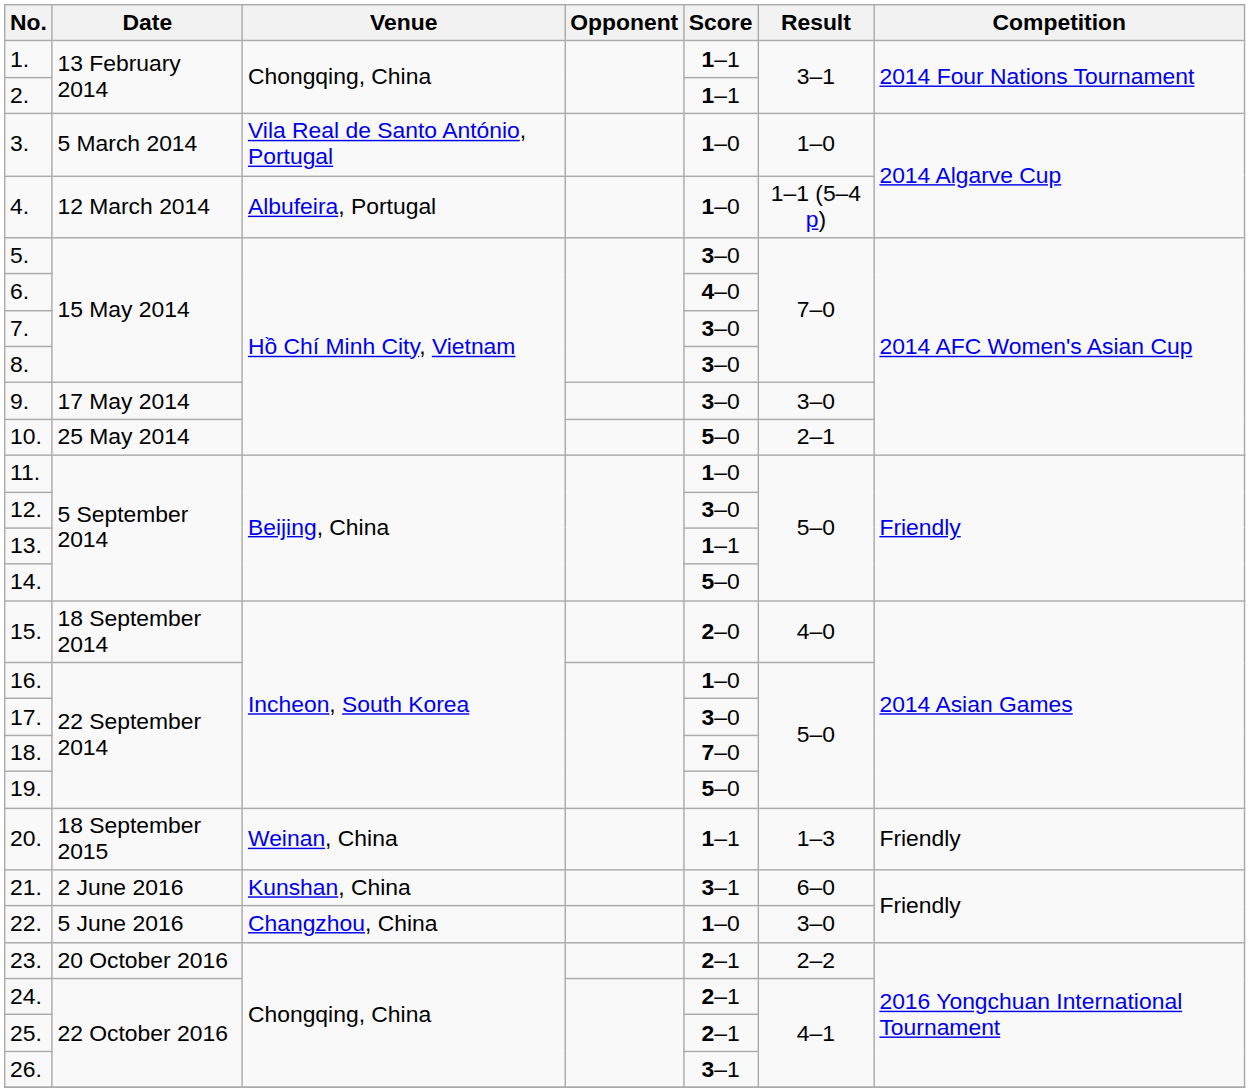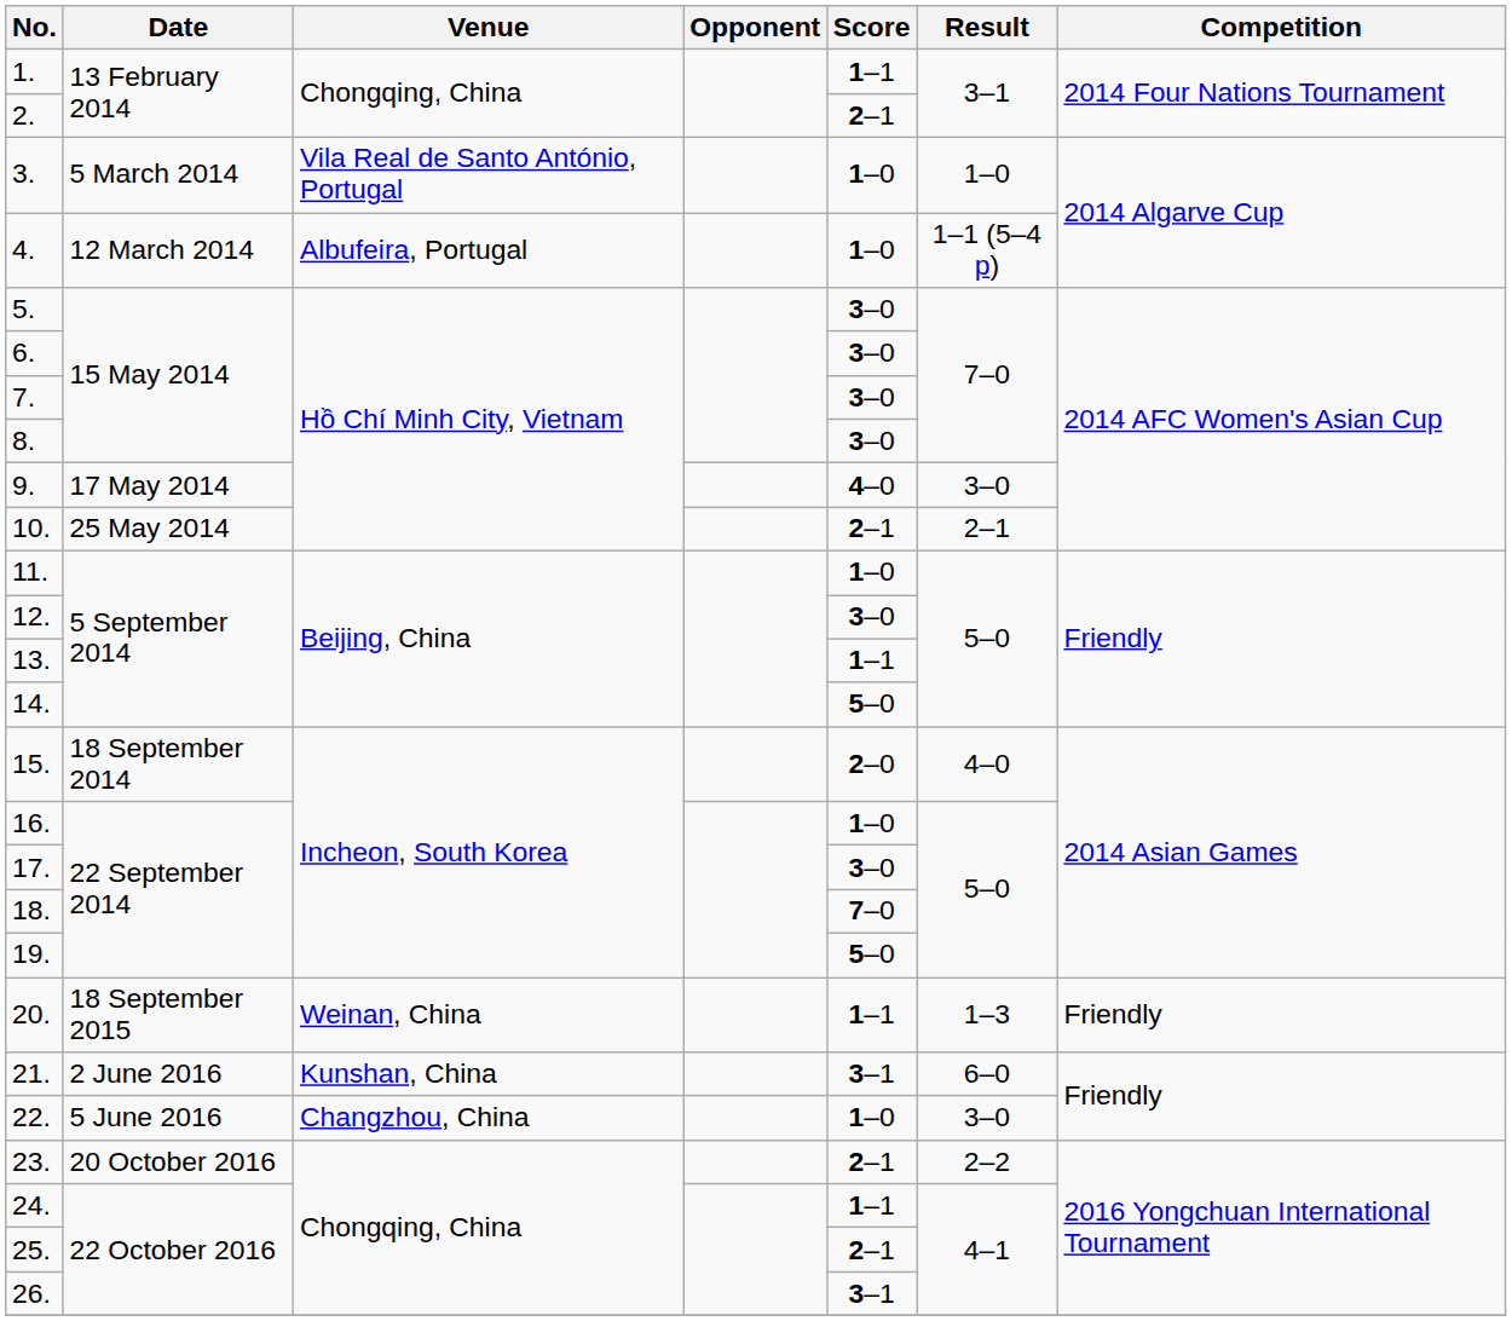2. | Score: 1–1 -> 2–1
6. | Score: 4–0 -> 3–0
9. | Score: 3–0 -> 4–0
10. | Score: 5–0 -> 2–1
24. | Score: 2–1 -> 1–1
